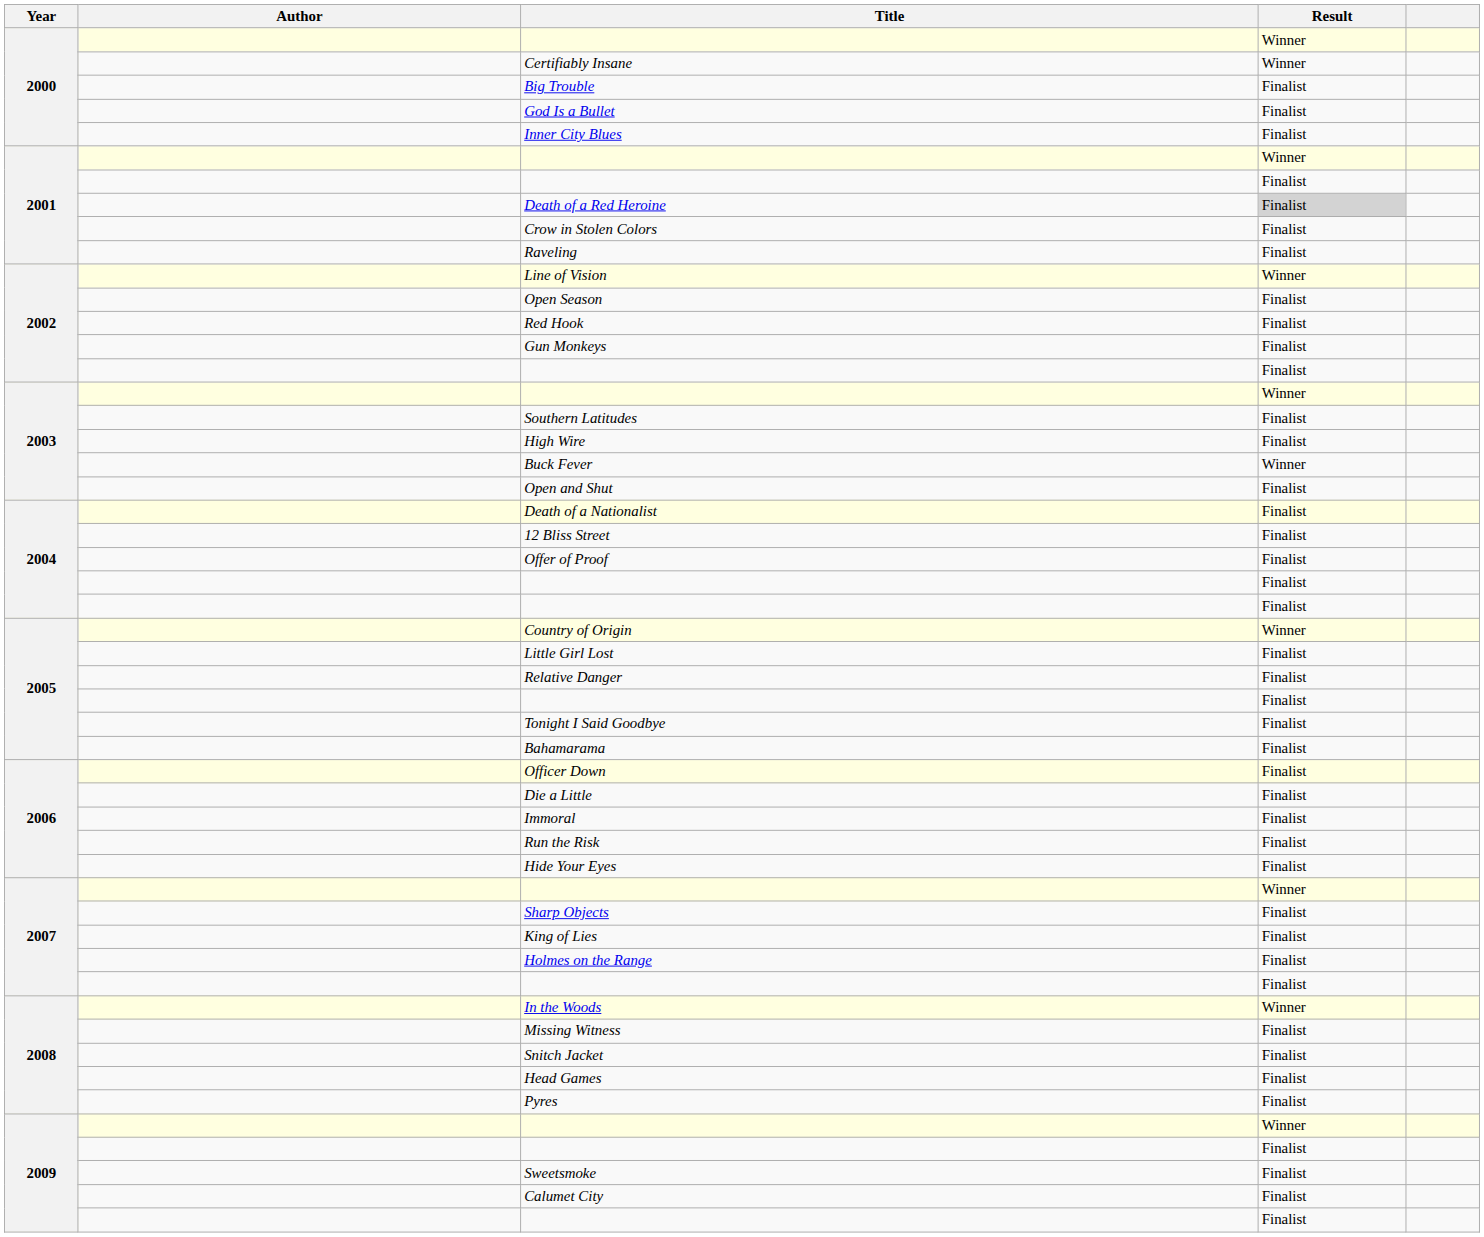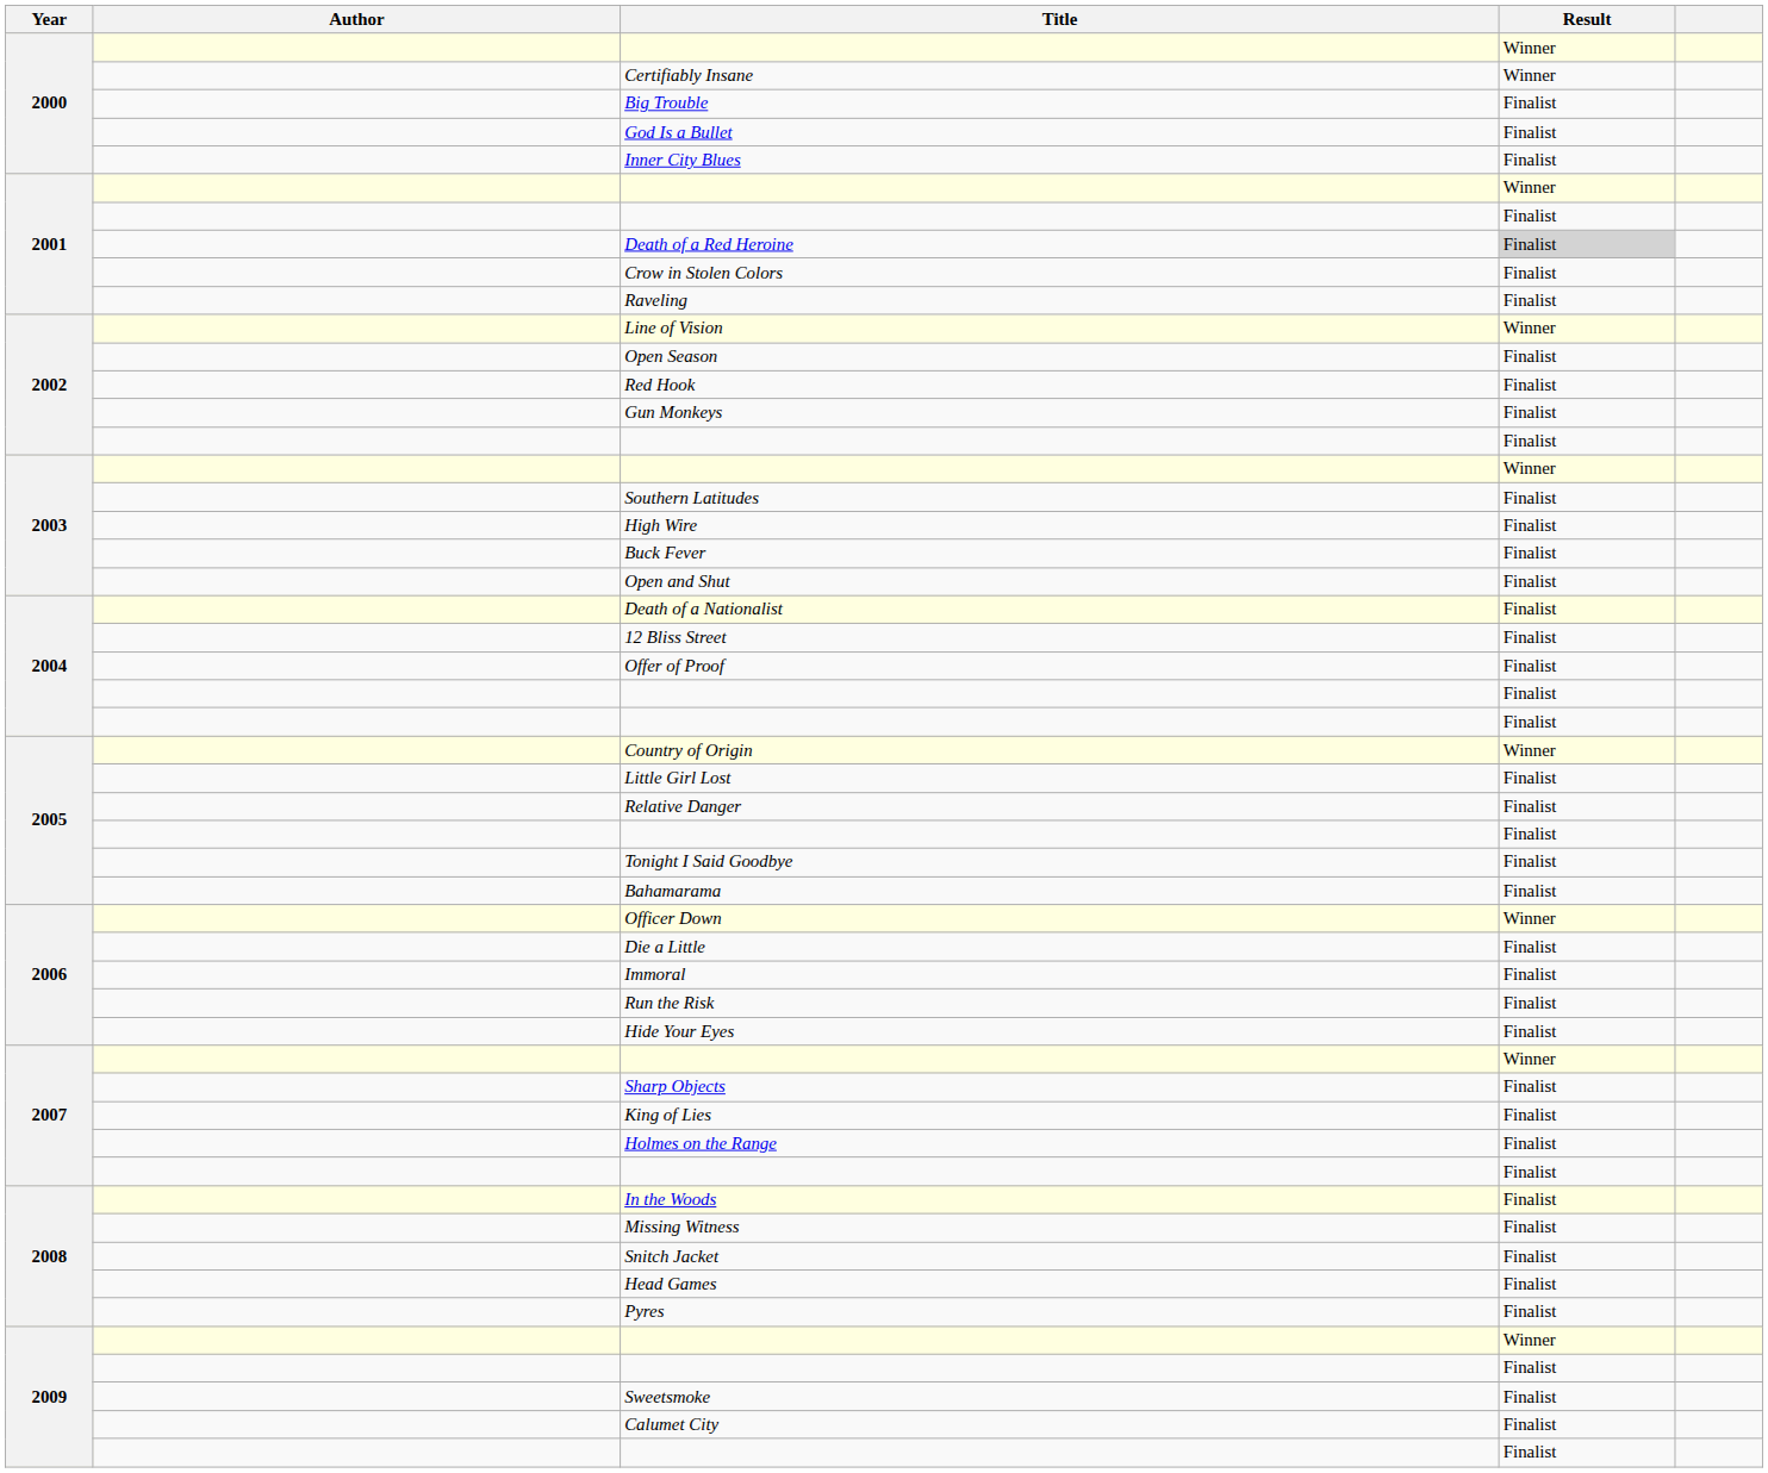Buck Fever | Result: Winner -> Finalist
Officer Down | Result: Finalist -> Winner
In the Woods | Result: Winner -> Finalist
